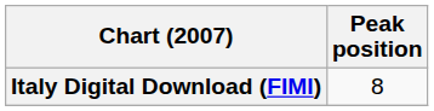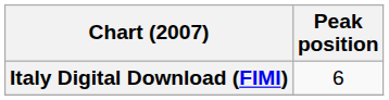Italy Digital Download (FIMI) | Peak position: 8 -> 6
